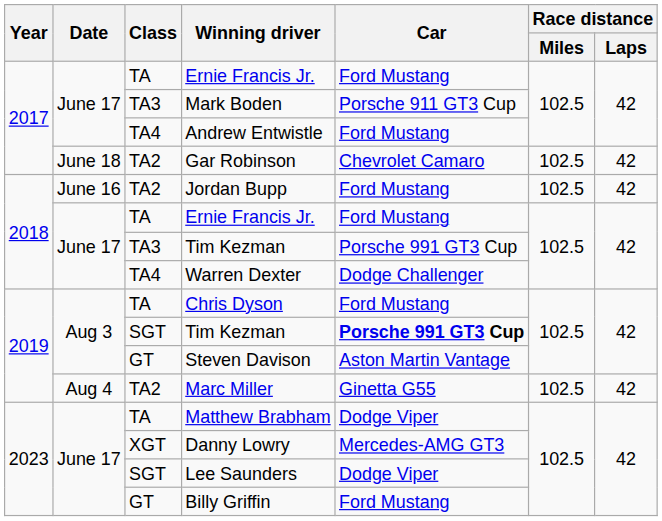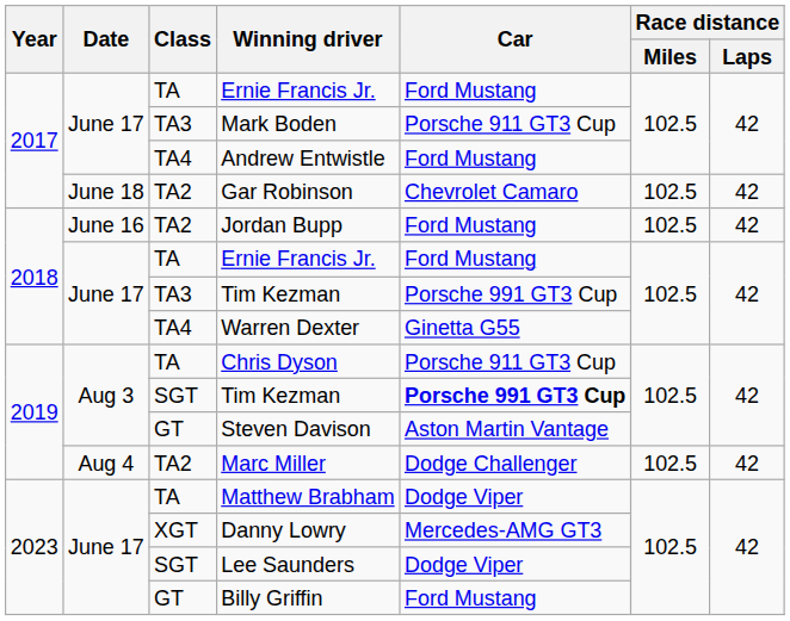Warren Dexter | Car: Dodge Challenger -> Ginetta G55
Chris Dyson | Car: Ford Mustang -> Porsche 911 GT3 Cup
Marc Miller | Car: Ginetta G55 -> Dodge Challenger
